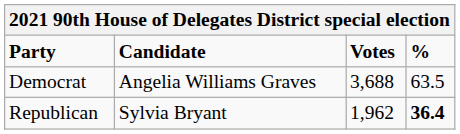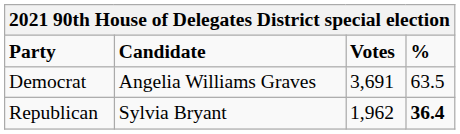Democrat | Votes: 3,688 -> 3,691
